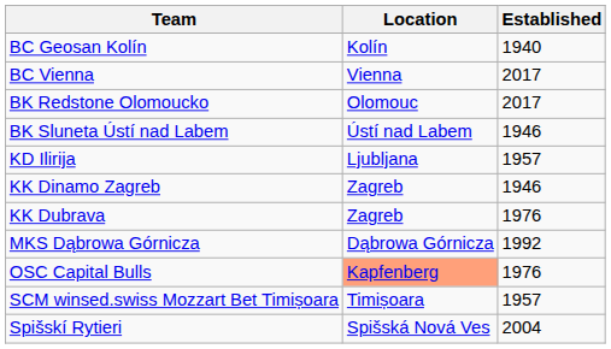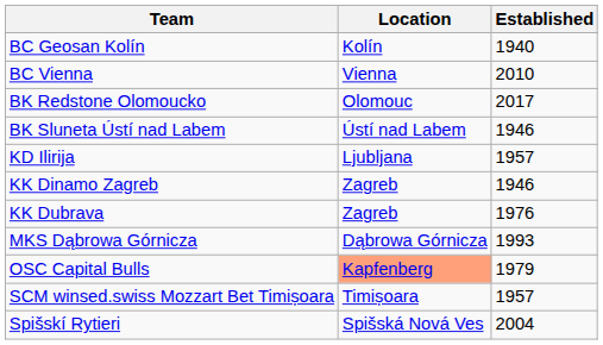BC Vienna | Established: 2017 -> 2010
MKS Dąbrowa Górnicza | Established: 1992 -> 1993
OSC Capital Bulls | Established: 1976 -> 1979
